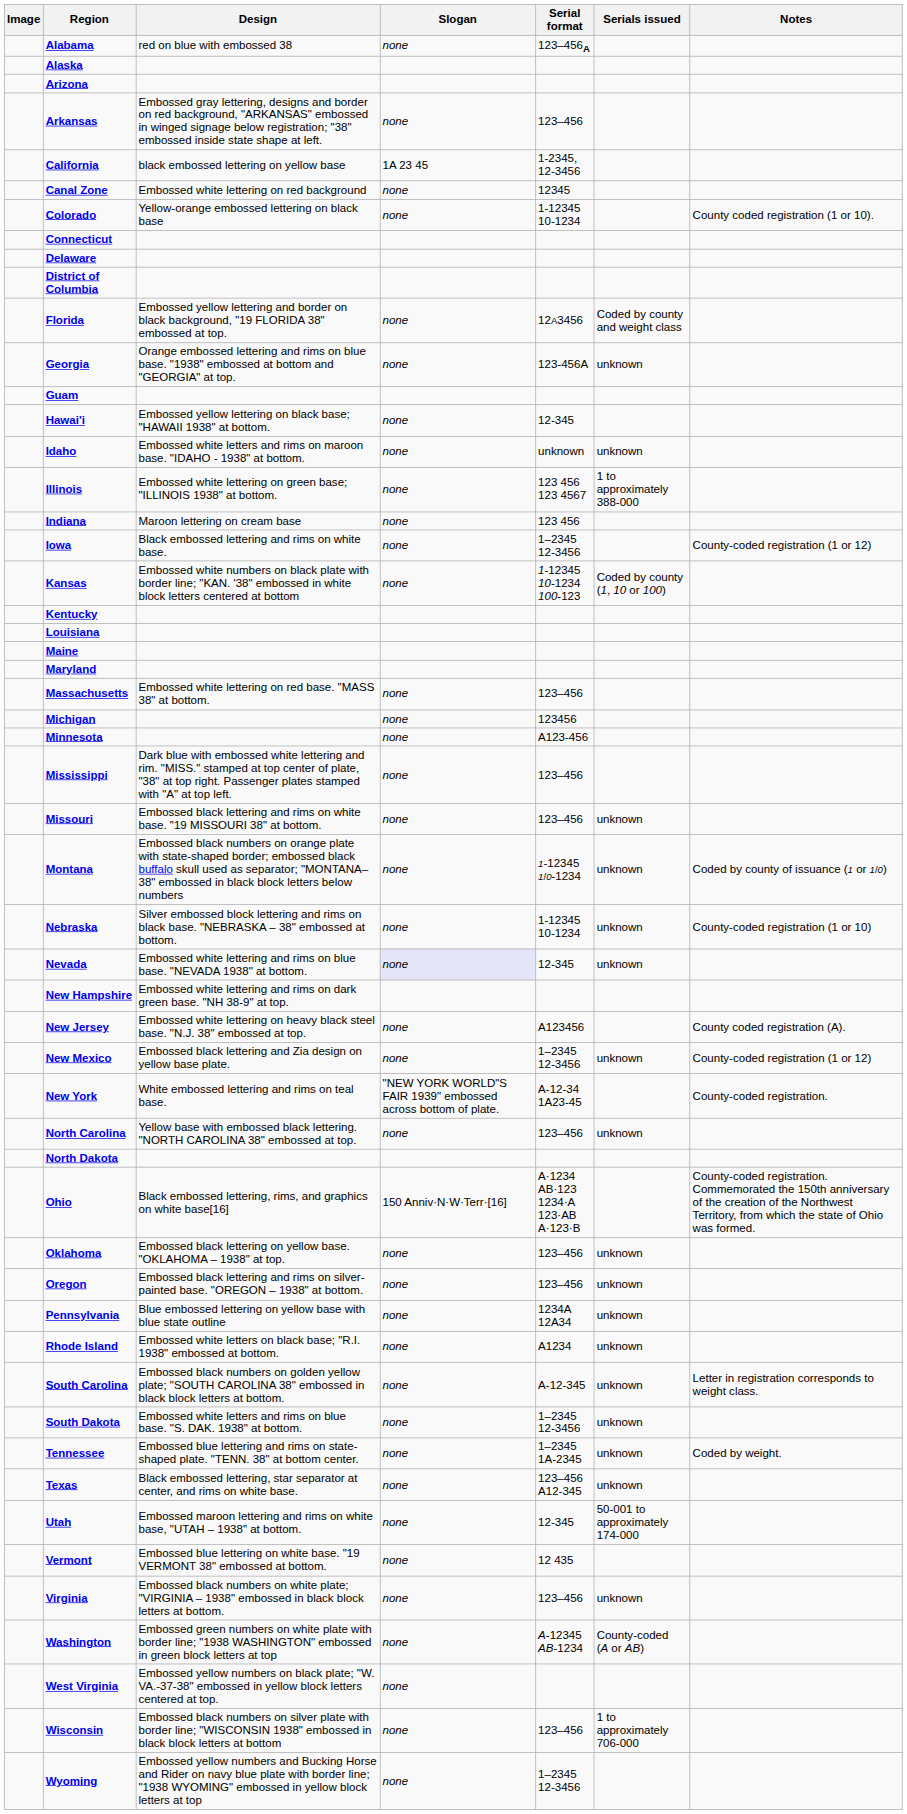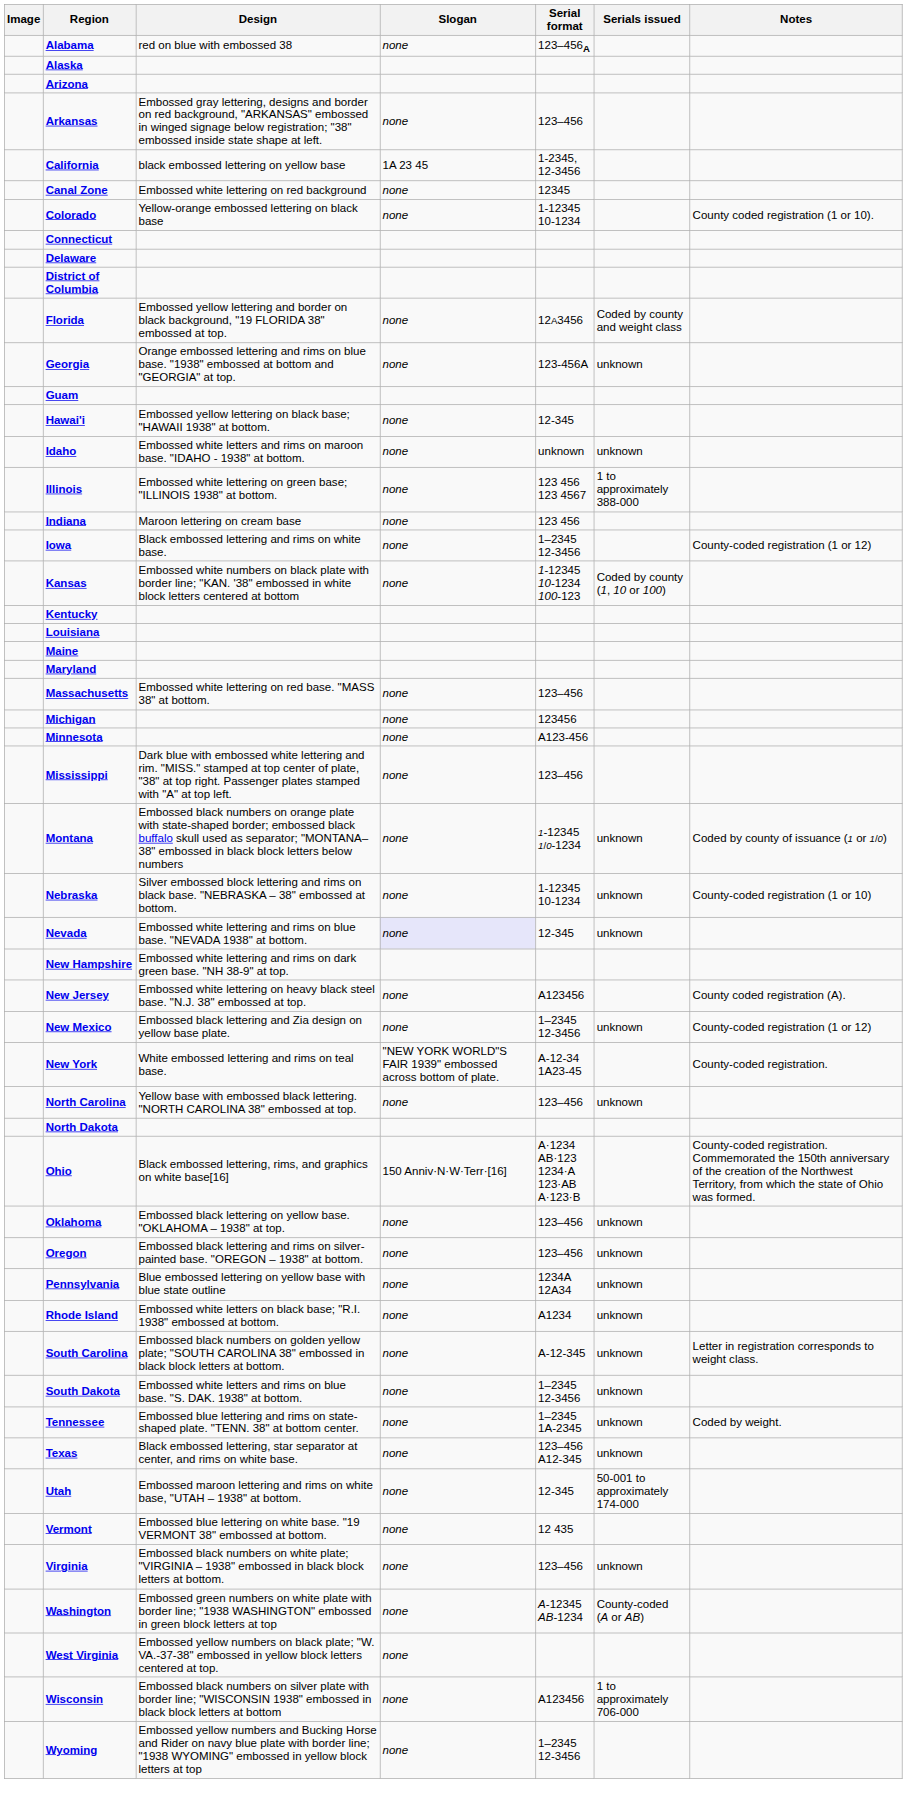- row: Missouri | Embossed black lettering and rims on white base. "19 MISSOURI 38" at bottom. | none | 123–456 | unknown
Wisconsin | Serial format: 123–456 -> A123456
